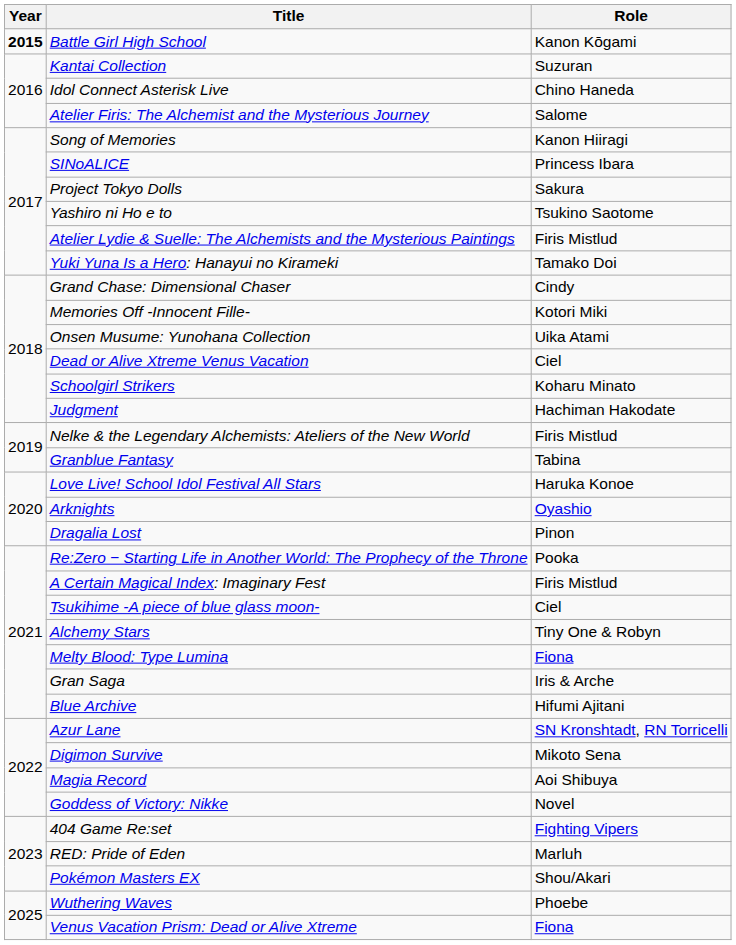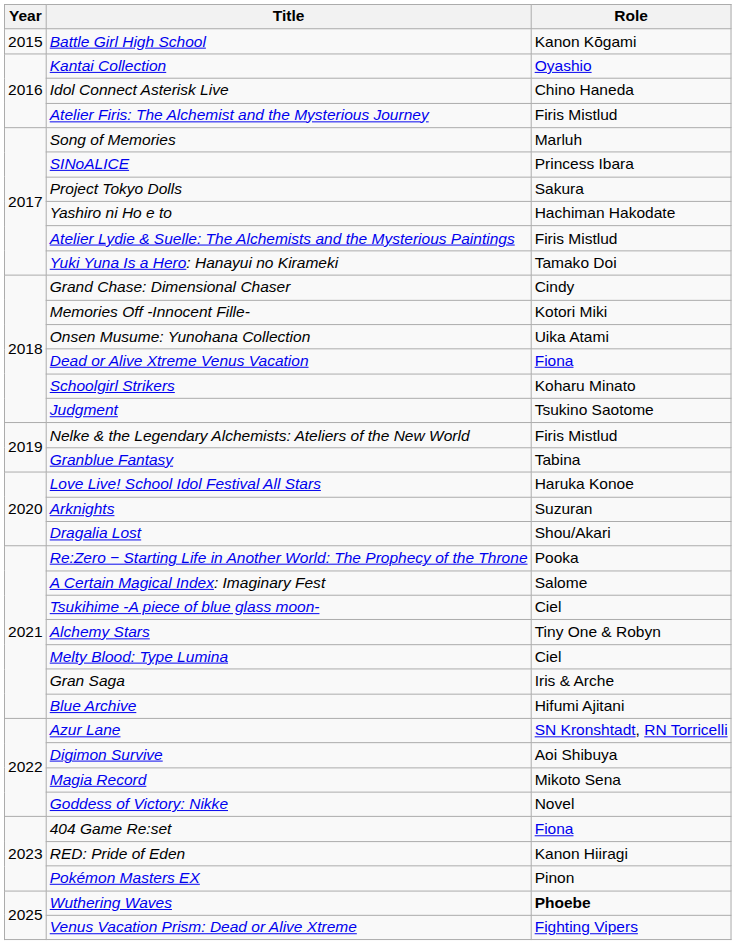Battle Girl High School | Year: bold -> normal
Kantai Collection | Role: Suzuran -> Oyashio
Atelier Firis: The Alchemist and the Mysterious Journey | Role: Salome -> Firis Mistlud
Song of Memories | Role: Kanon Hiiragi -> Marluh
Yashiro ni Ho e to | Role: Tsukino Saotome -> Hachiman Hakodate
Dead or Alive Xtreme Venus Vacation | Role: Ciel -> Fiona
Judgment | Role: Hachiman Hakodate -> Tsukino Saotome
Arknights | Role: Oyashio -> Suzuran
Dragalia Lost | Role: Pinon -> Shou/Akari
A Certain Magical Index: Imaginary Fest | Role: Firis Mistlud -> Salome
Melty Blood: Type Lumina | Role: Fiona -> Ciel
Digimon Survive | Role: Mikoto Sena -> Aoi Shibuya
Magia Record | Role: Aoi Shibuya -> Mikoto Sena
404 Game Re:set | Role: Fighting Vipers -> Fiona
RED: Pride of Eden | Role: Marluh -> Kanon Hiiragi
Pokémon Masters EX | Role: Shou/Akari -> Pinon
Wuthering Waves | Role: normal -> bold
Venus Vacation Prism: Dead or Alive Xtreme | Role: Fiona -> Fighting Vipers
